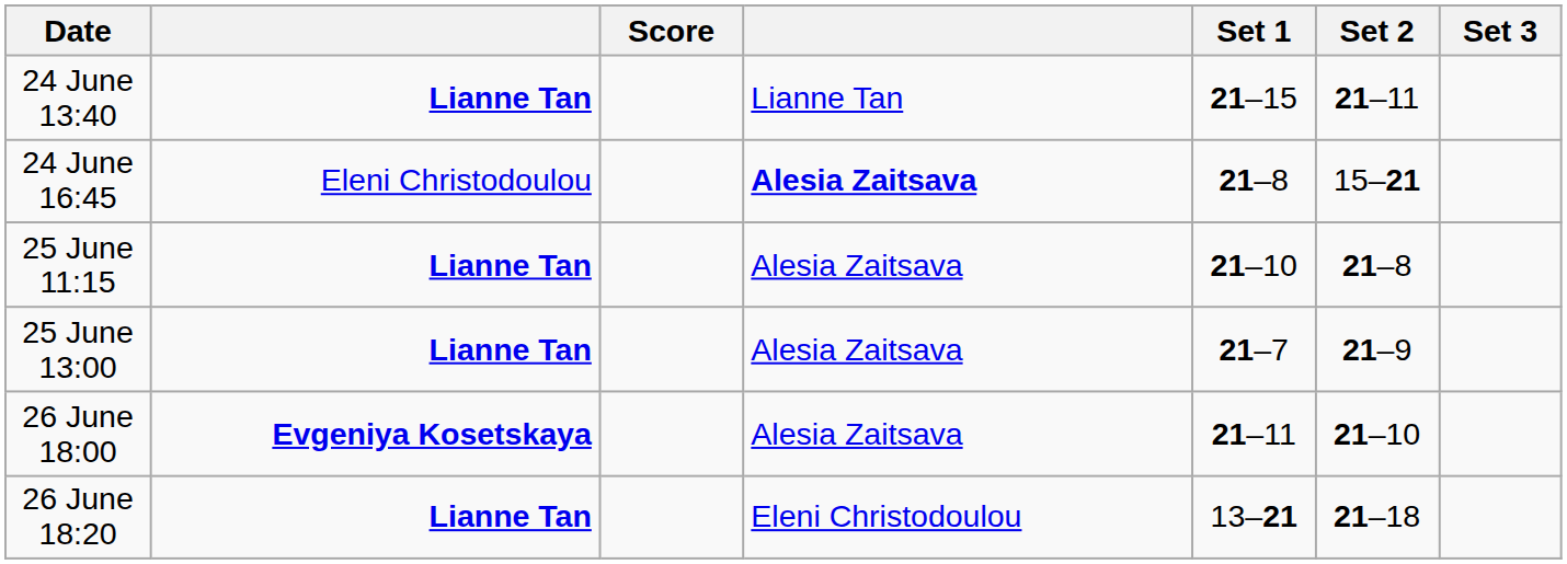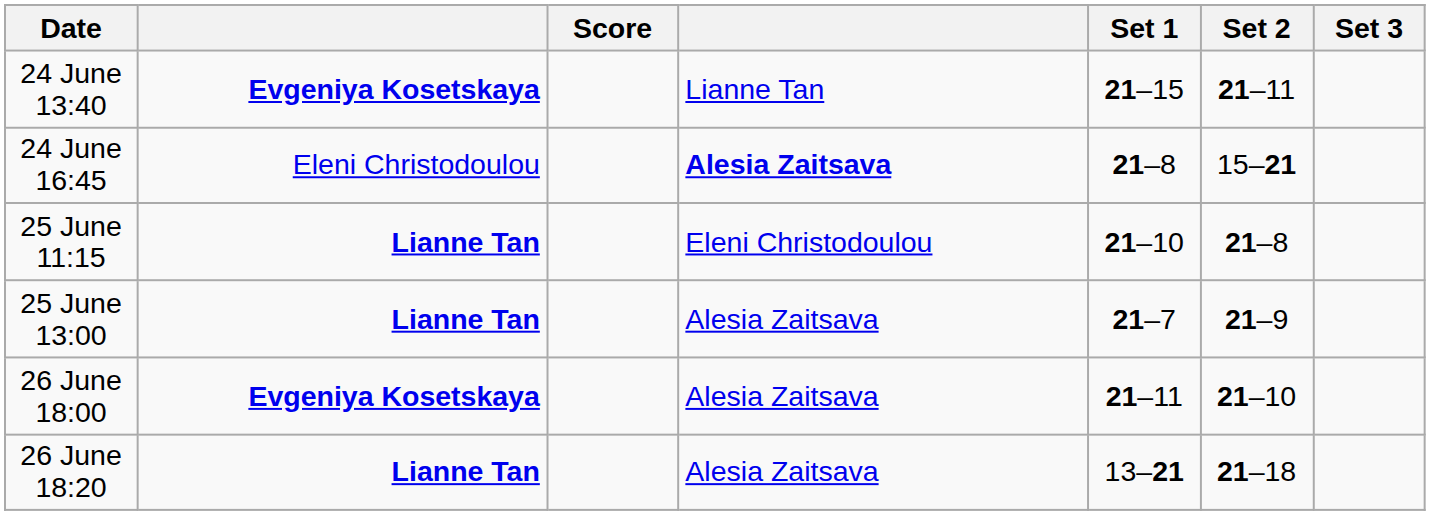24 June 13:40 | column 2: Lianne Tan -> Evgeniya Kosetskaya
25 June 11:15 | column 4: Alesia Zaitsava -> Eleni Christodoulou
26 June 18:20 | column 4: Eleni Christodoulou -> Alesia Zaitsava
